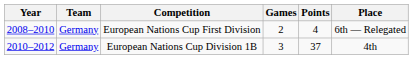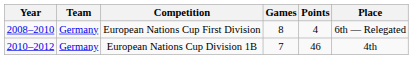European Nations Cup First Division | Games: 2 -> 8
European Nations Cup Division 1B | Games: 3 -> 7
European Nations Cup Division 1B | Points: 37 -> 46
